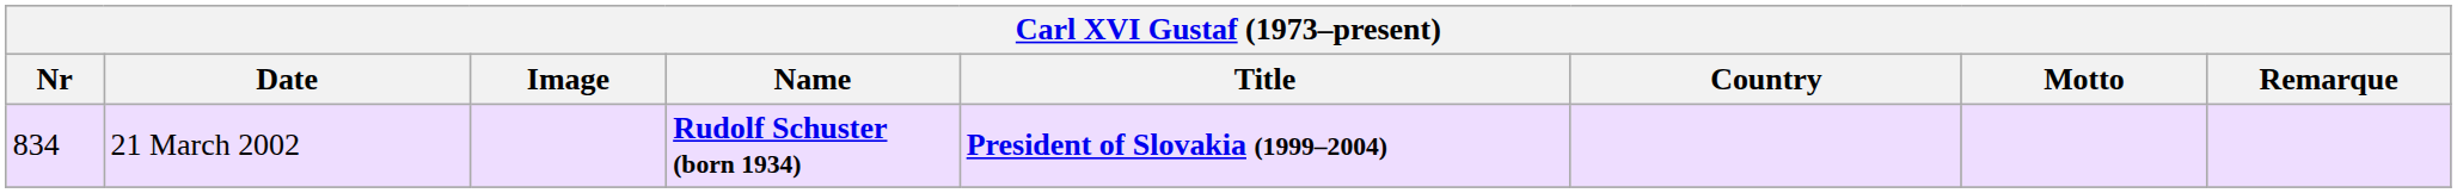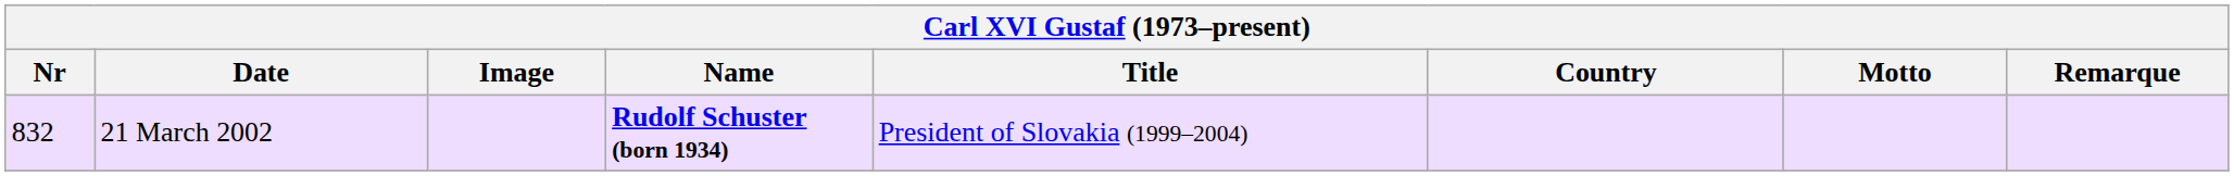21 March 2002 | Nr: 834 -> 832
21 March 2002 | Title: bold -> normal
